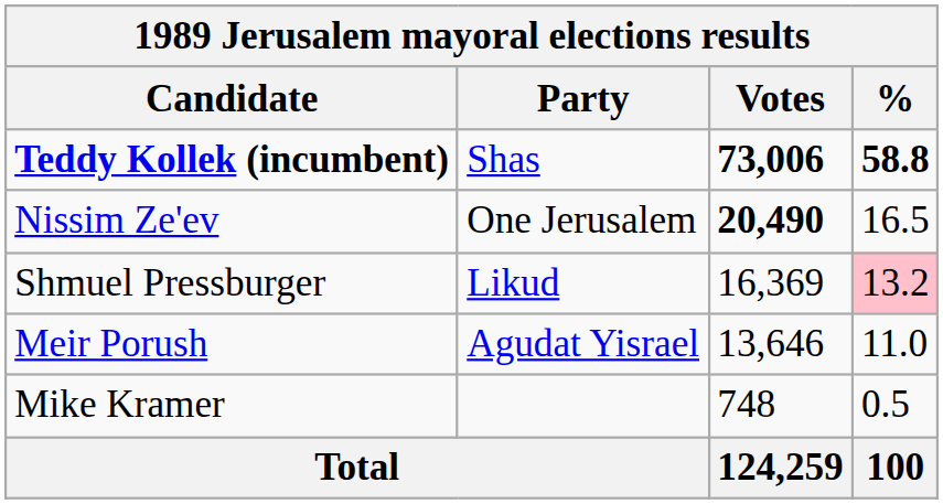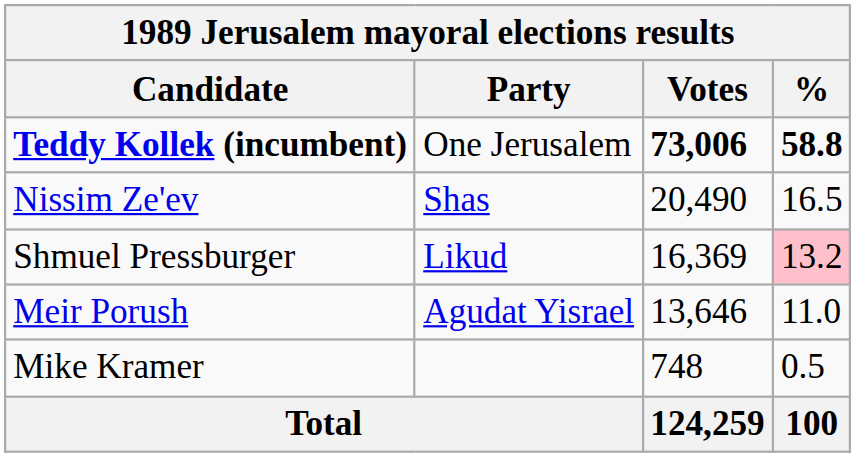Teddy Kollek (incumbent) | Party: Shas -> One Jerusalem
Nissim Ze'ev | Party: One Jerusalem -> Shas
Nissim Ze'ev | Votes: bold -> normal
